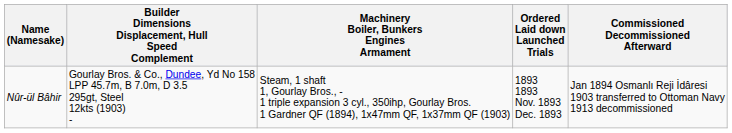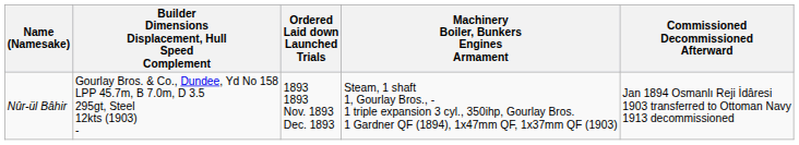columns swapped: Machinery Boiler, Bunkers Engines Armament <-> Ordered Laid down Launched Trials
